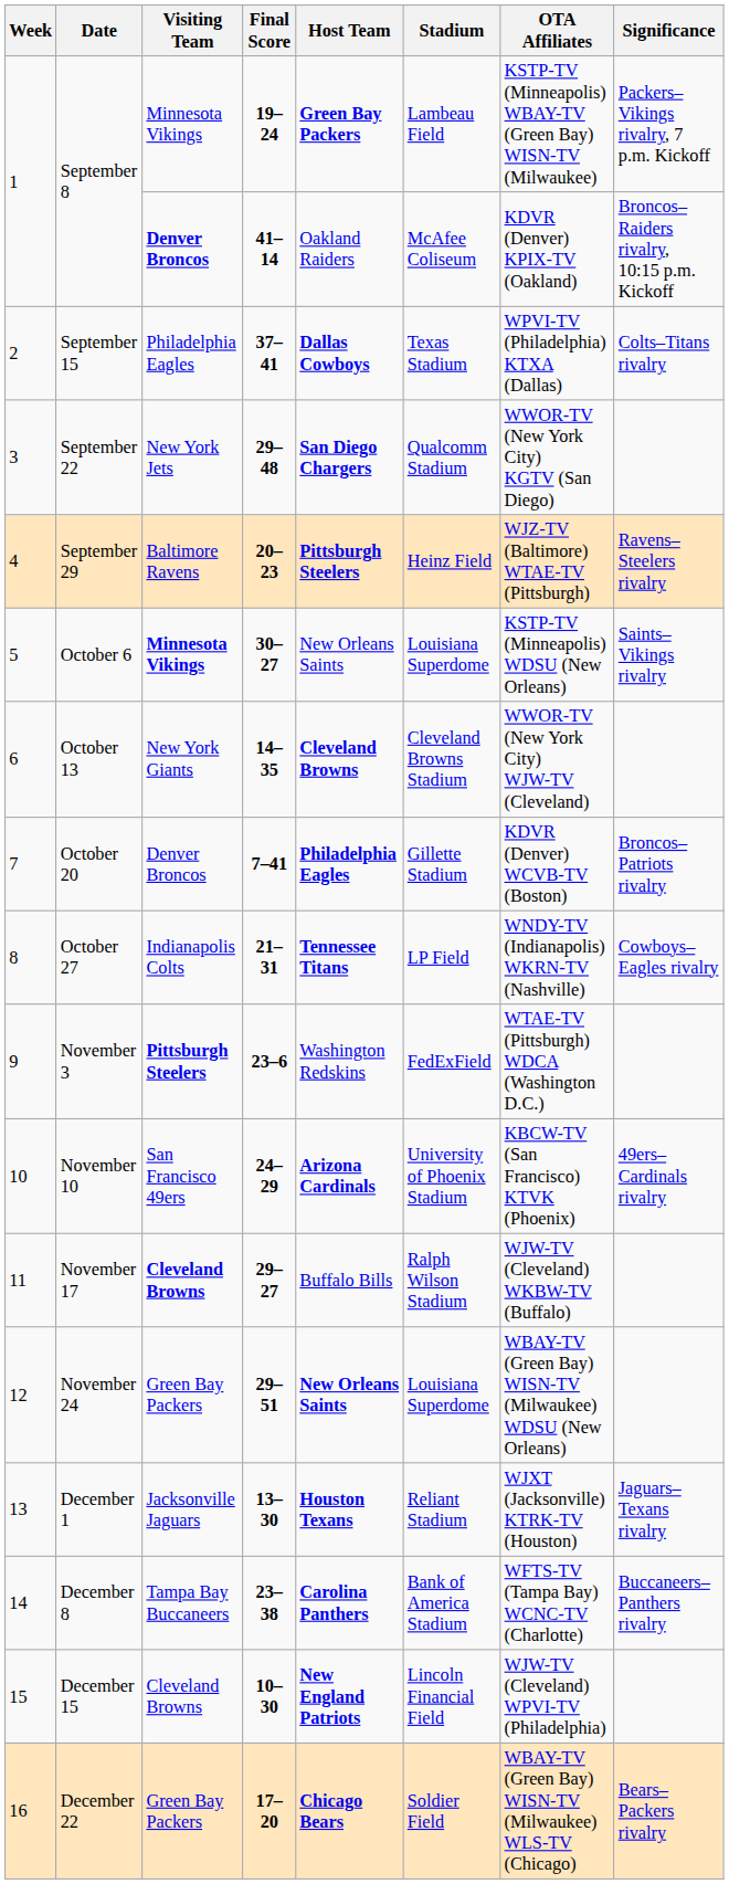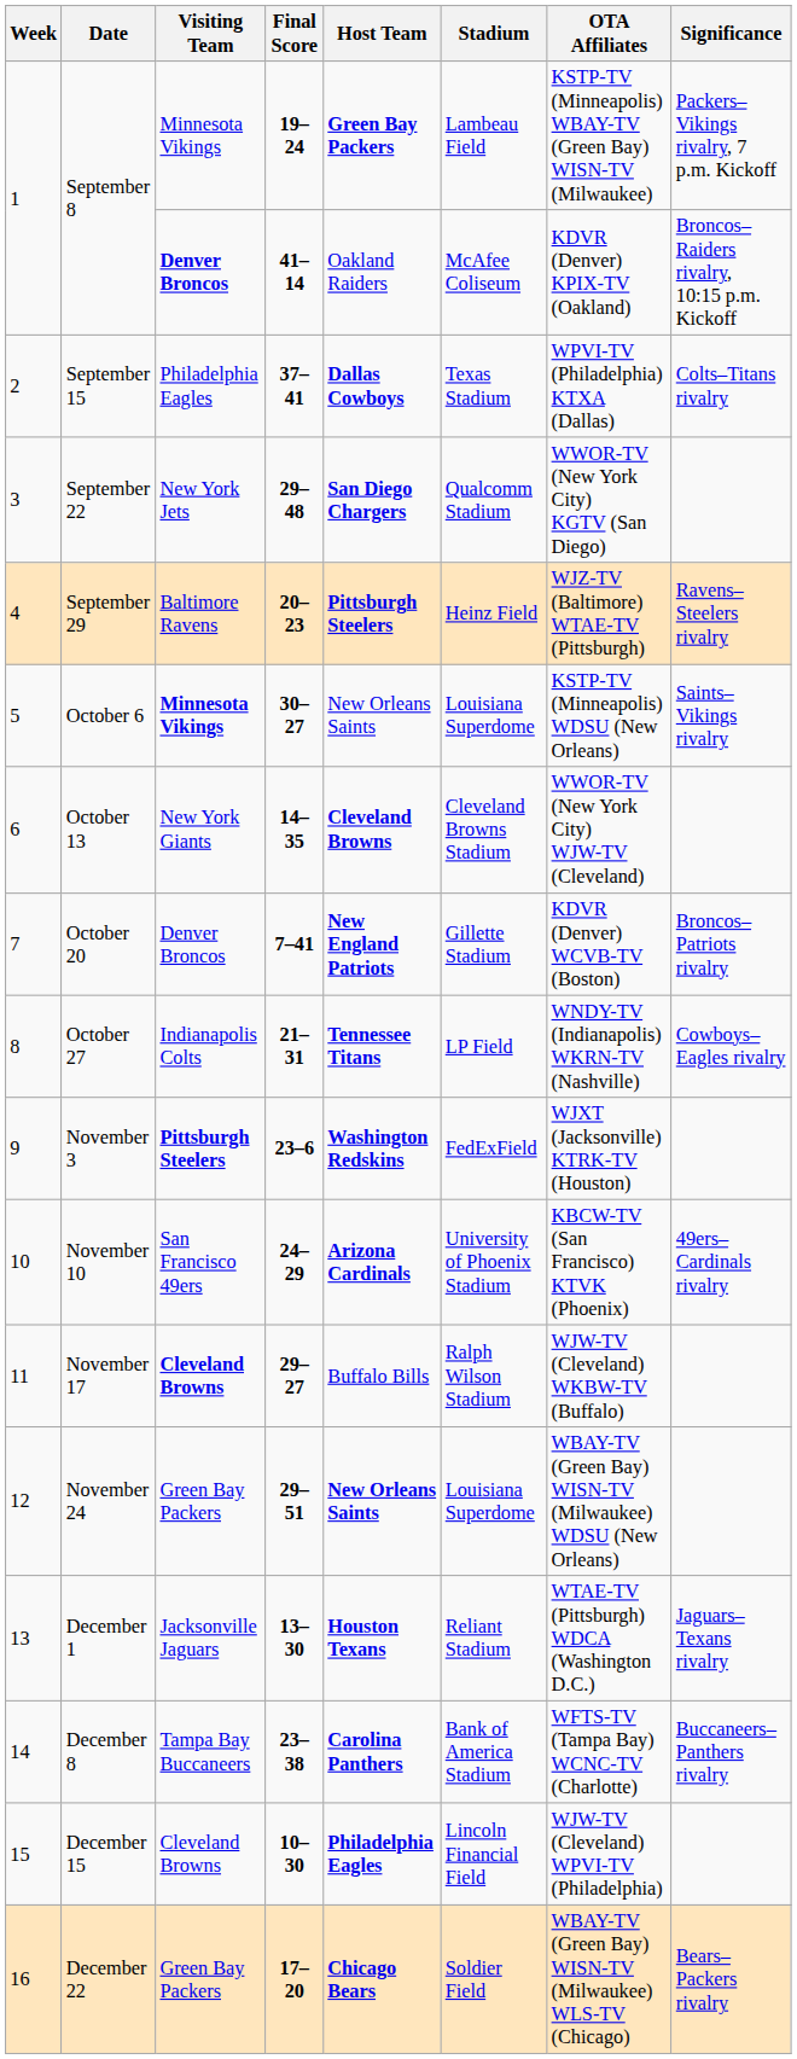October 20 | Host Team: Philadelphia Eagles -> New England Patriots
November 3 | Host Team: normal -> bold
November 3 | OTA Affiliates: WTAE-TV (Pittsburgh) WDCA (Washington D.C.) -> WJXT (Jacksonville) KTRK-TV (Houston)
December 1 | OTA Affiliates: WJXT (Jacksonville) KTRK-TV (Houston) -> WTAE-TV (Pittsburgh) WDCA (Washington D.C.)
December 15 | Host Team: New England Patriots -> Philadelphia Eagles
